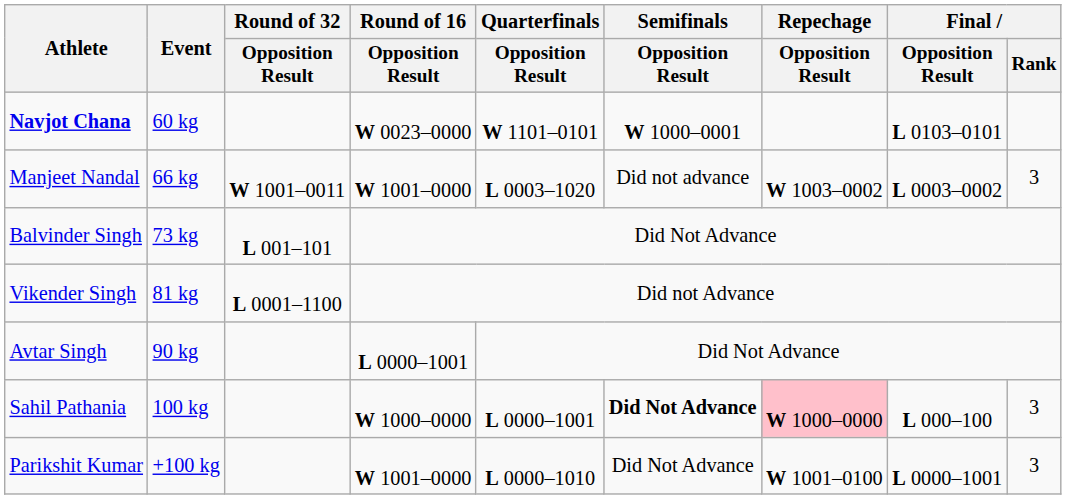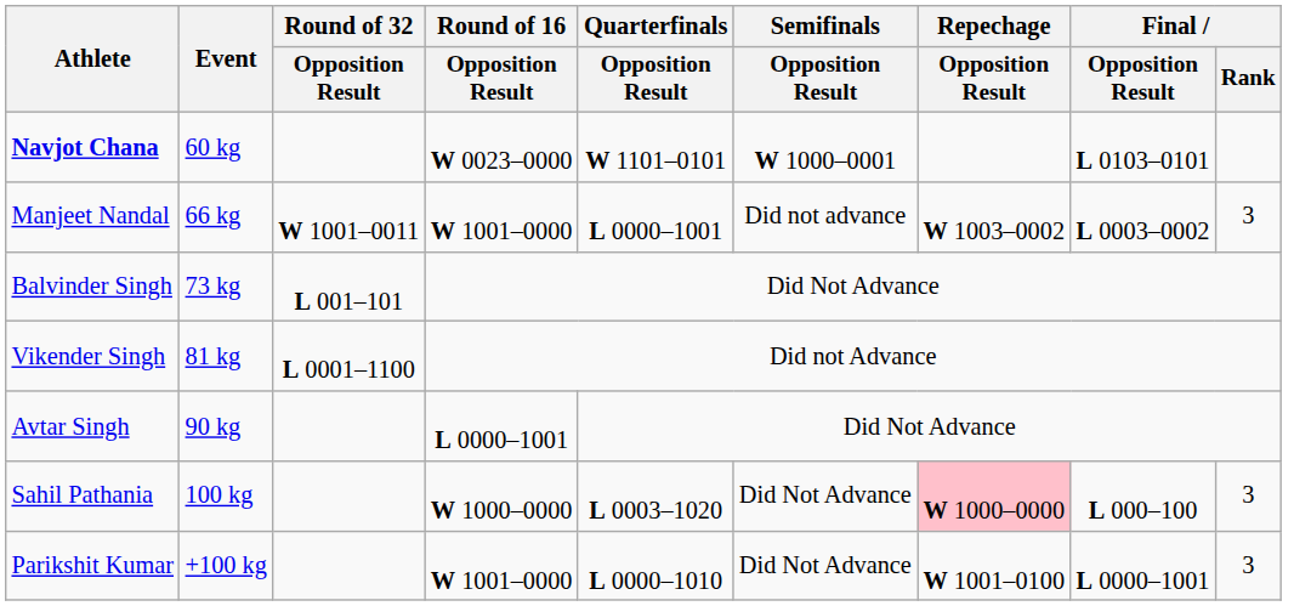Manjeet Nandal | Quarterfinals / Opposition Result: L 0003–1020 -> L 0000–1001
Sahil Pathania | Quarterfinals / Opposition Result: L 0000–1001 -> L 0003–1020
Sahil Pathania | Semifinals / Opposition Result: bold -> normal
